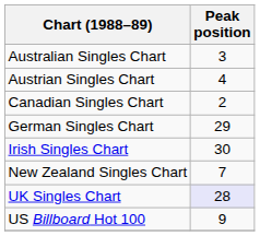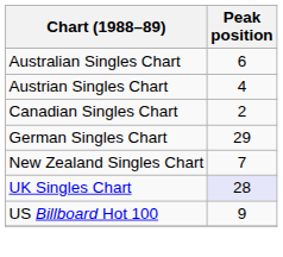Australian Singles Chart | Peak position: 3 -> 6
- row: Irish Singles Chart | 30
